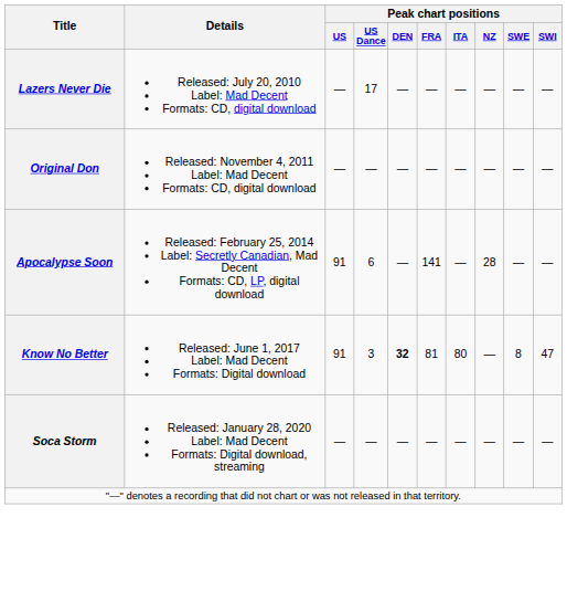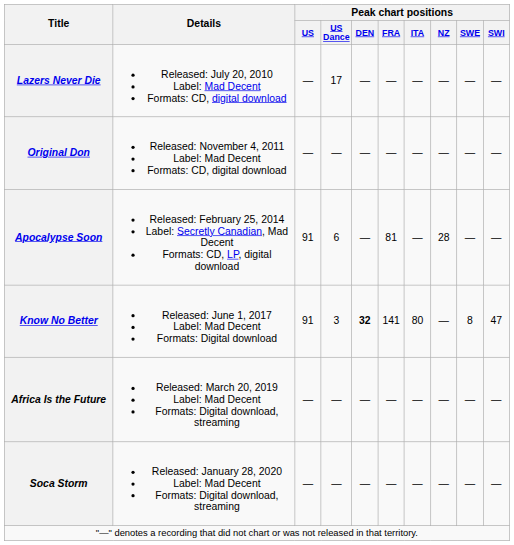Apocalypse Soon | Peak chart positions / FRA: 141 -> 81
Know No Better | Peak chart positions / FRA: 81 -> 141
+ row: Africa Is the Future | Released: March 20, 2019 Label: Mad Decent Formats: Digital download, streaming | — | — | — | — | — | — | — | —
